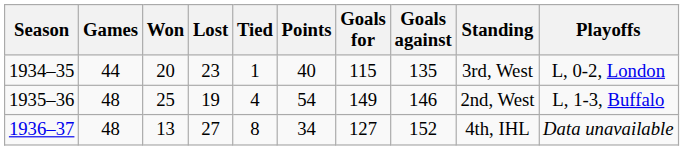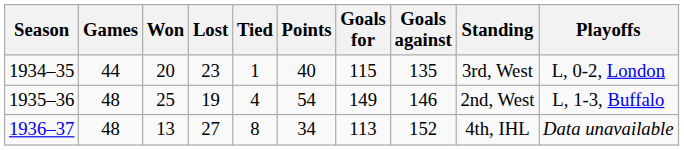1936–37 | Goals for: 127 -> 113
